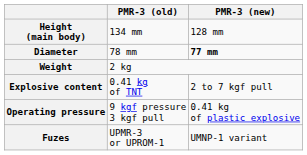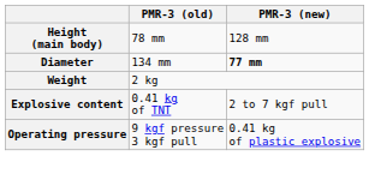Height (main body) | PMR-3 (old): 134 mm -> 78 mm
Diameter | PMR-3 (old): 78 mm -> 134 mm
- row: Fuzes | UPMR-3 or UPROM-1 | UMNP-1 variant
